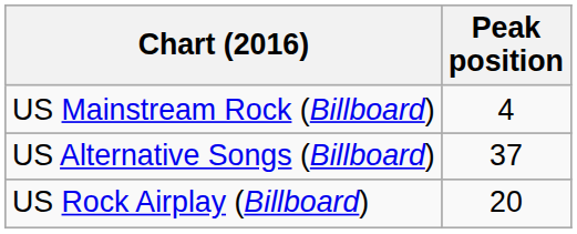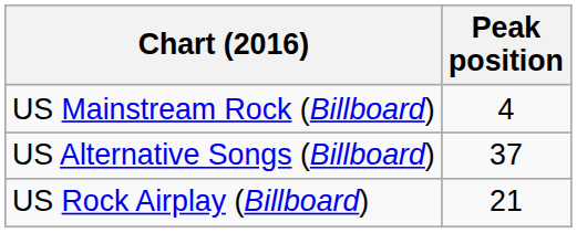US Rock Airplay (Billboard) | Peak position: 20 -> 21
